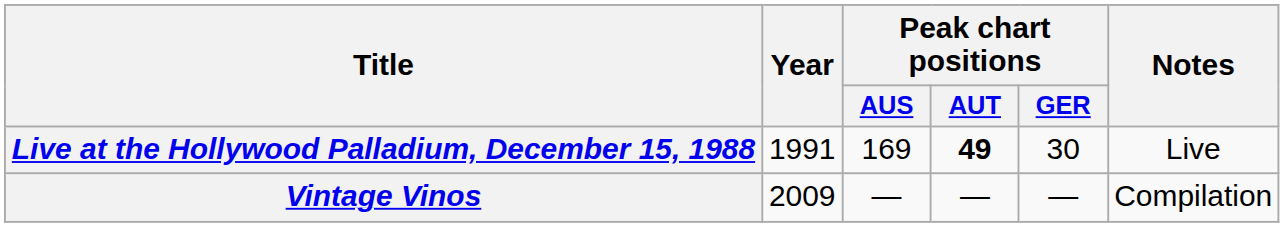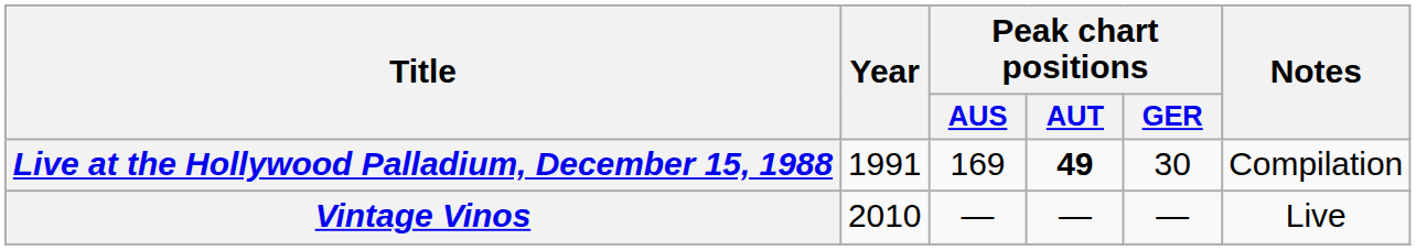Live at the Hollywood Palladium, December 15, 1988 | Notes: Live -> Compilation
Vintage Vinos | Year: 2009 -> 2010
Vintage Vinos | Notes: Compilation -> Live
